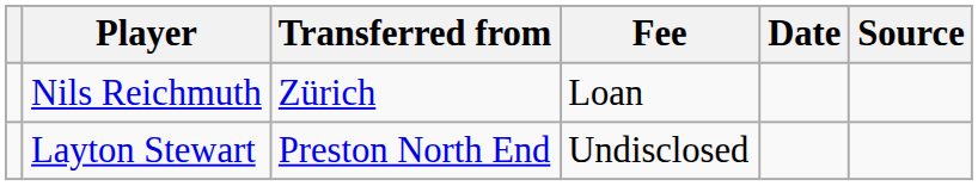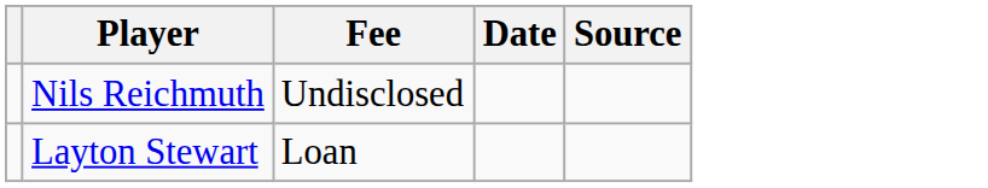- column: Transferred from | Zürich | Preston North End
Nils Reichmuth | Fee: Loan -> Undisclosed
Layton Stewart | Fee: Undisclosed -> Loan
